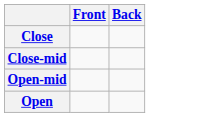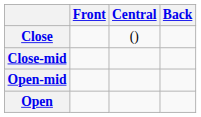+ column: Central | ()
